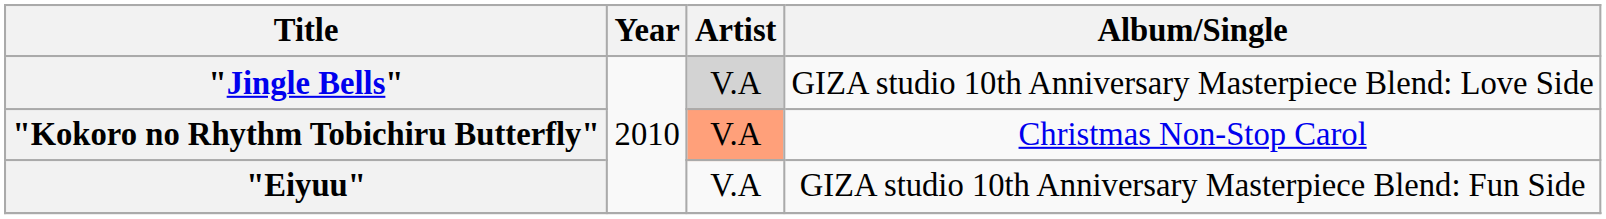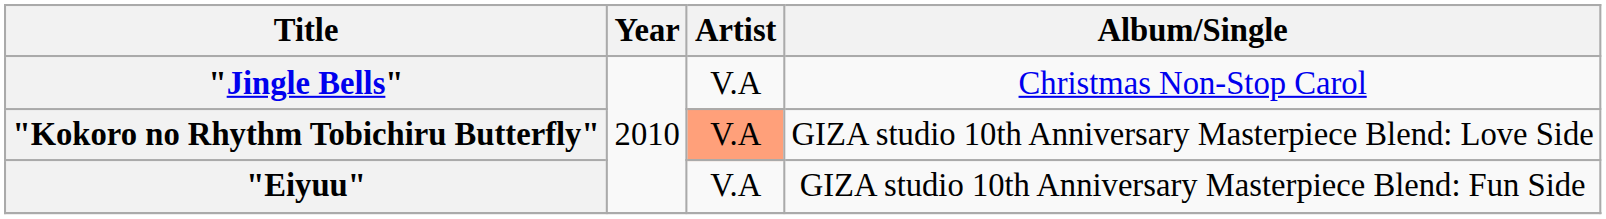"Jingle Bells" | Artist: lightgrey background -> no background
"Jingle Bells" | Album/Single: GIZA studio 10th Anniversary Masterpiece Blend: Love Side -> Christmas Non-Stop Carol
"Kokoro no Rhythm Tobichiru Butterfly" | Album/Single: Christmas Non-Stop Carol -> GIZA studio 10th Anniversary Masterpiece Blend: Love Side
